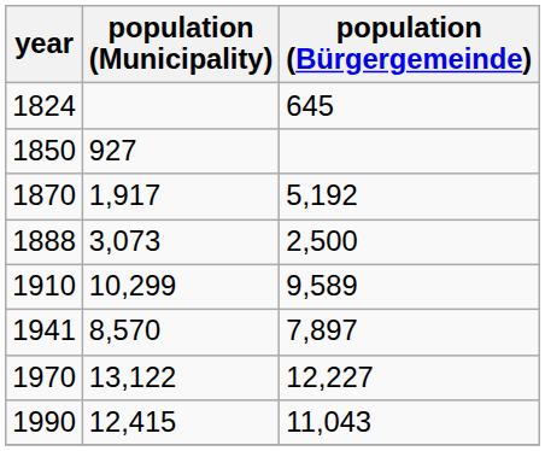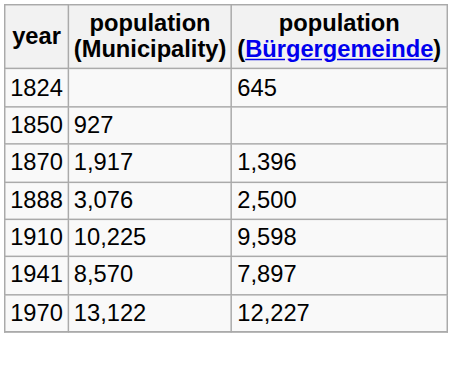1870 | population (Bürgergemeinde): 5,192 -> 1,396
1888 | population (Municipality): 3,073 -> 3,076
1910 | population (Municipality): 10,299 -> 10,225
1910 | population (Bürgergemeinde): 9,589 -> 9,598
- row: 1990 | 12,415 | 11,043
